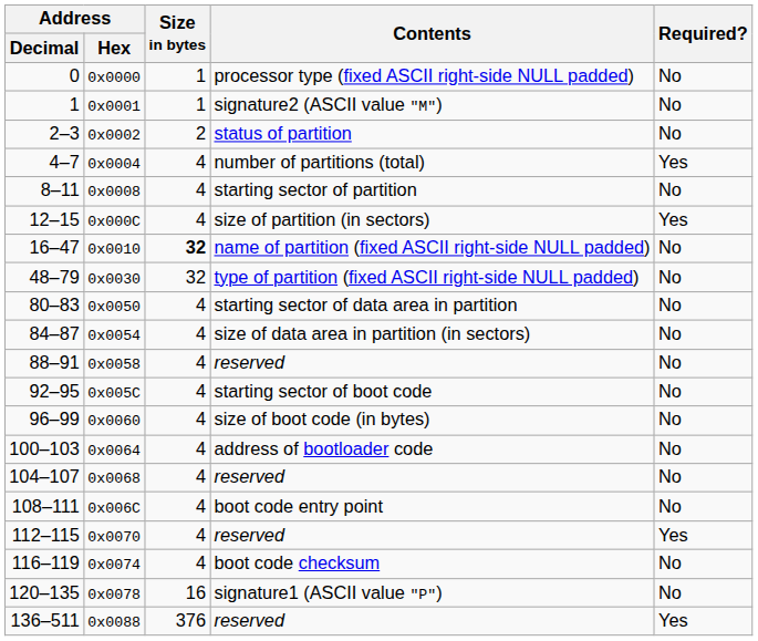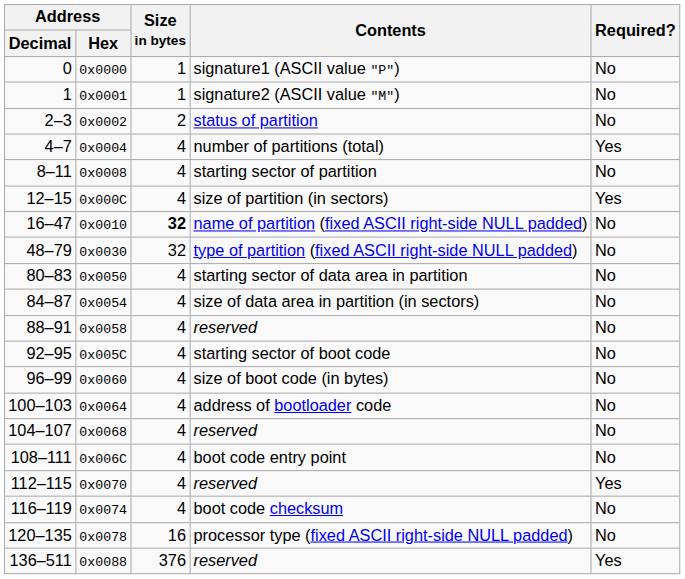0 | Contents: processor type (fixed ASCII right-side NULL padded) -> signature1 (ASCII value "P")
120–135 | Contents: signature1 (ASCII value "P") -> processor type (fixed ASCII right-side NULL padded)
